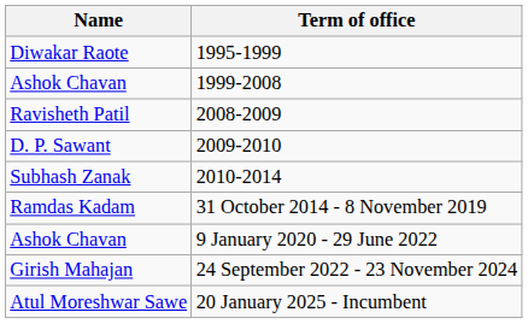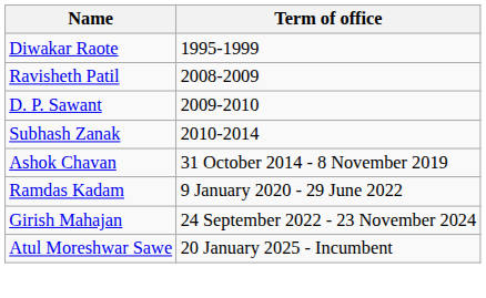- row: Ashok Chavan | 1999-2008
31 October 2014 - 8 November 2019 | Name: Ramdas Kadam -> Ashok Chavan
9 January 2020 - 29 June 2022 | Name: Ashok Chavan -> Ramdas Kadam
